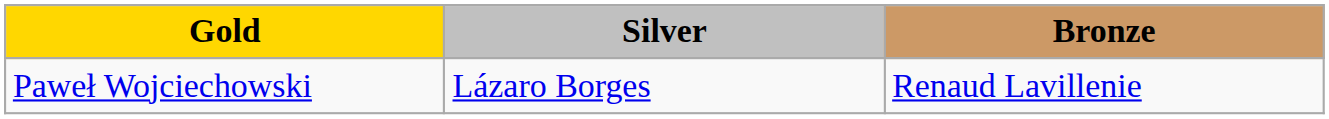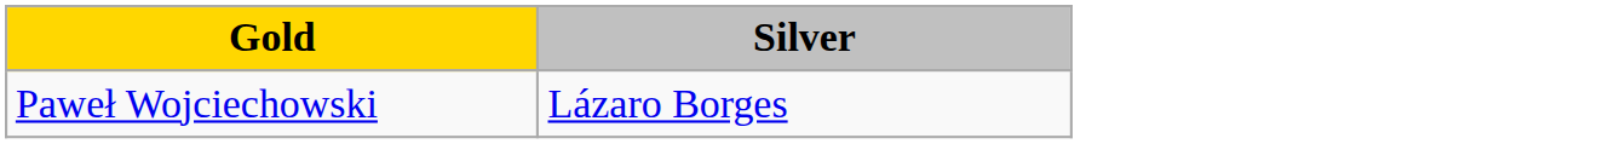- column: Bronze | Renaud Lavillenie
